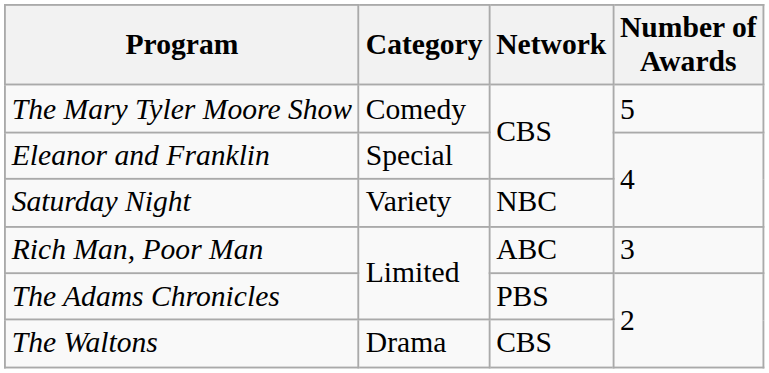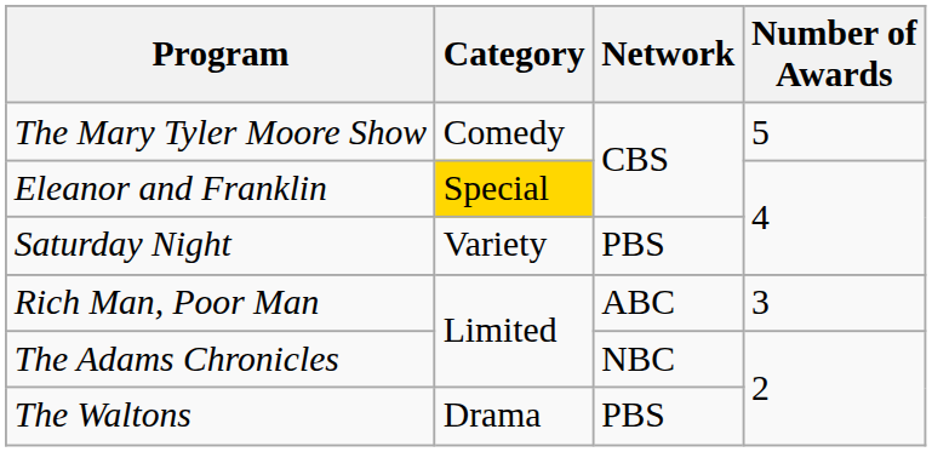Eleanor and Franklin | Category: no background -> gold background
Saturday Night | Network: NBC -> PBS
The Adams Chronicles | Network: PBS -> NBC
The Waltons | Network: CBS -> PBS
